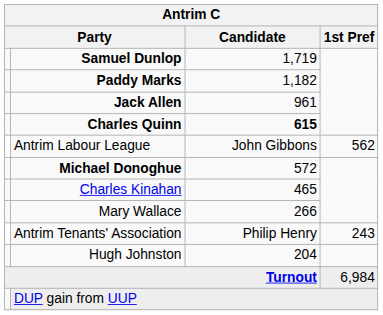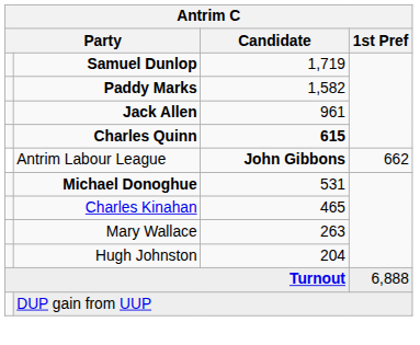Paddy Marks | Candidate: 1,182 -> 1,582
Antrim Labour League | Candidate: normal -> bold
Antrim Labour League | 1st Pref: 562 -> 662
Michael Donoghue | Candidate: 572 -> 531
Mary Wallace | Candidate: 266 -> 263
- row: Antrim Tenants' Association | Philip Henry | 243
Turnout | 1st Pref: 6,984 -> 6,888
